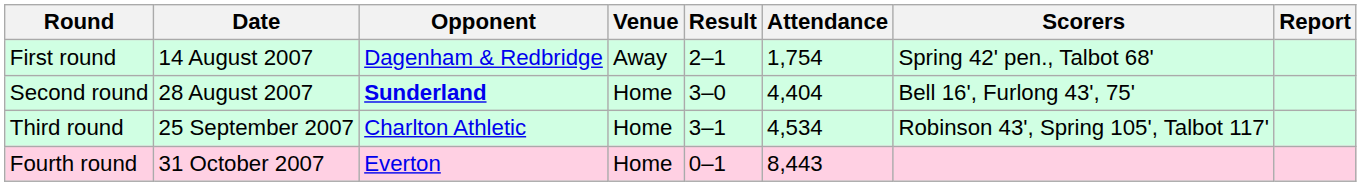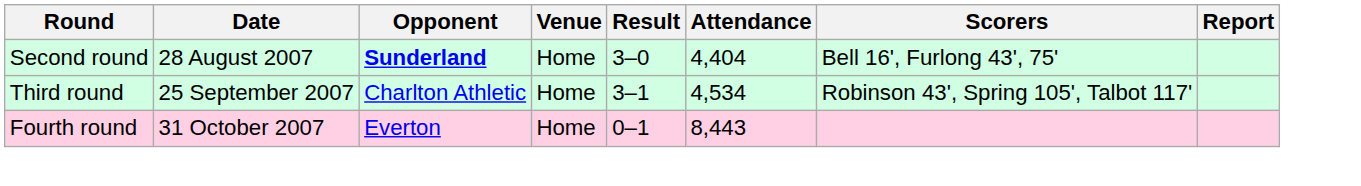- row: First round | 14 August 2007 | Dagenham & Redbridge | Away | 2–1 | 1,754 | Spring 42' pen., Talbot 68'
